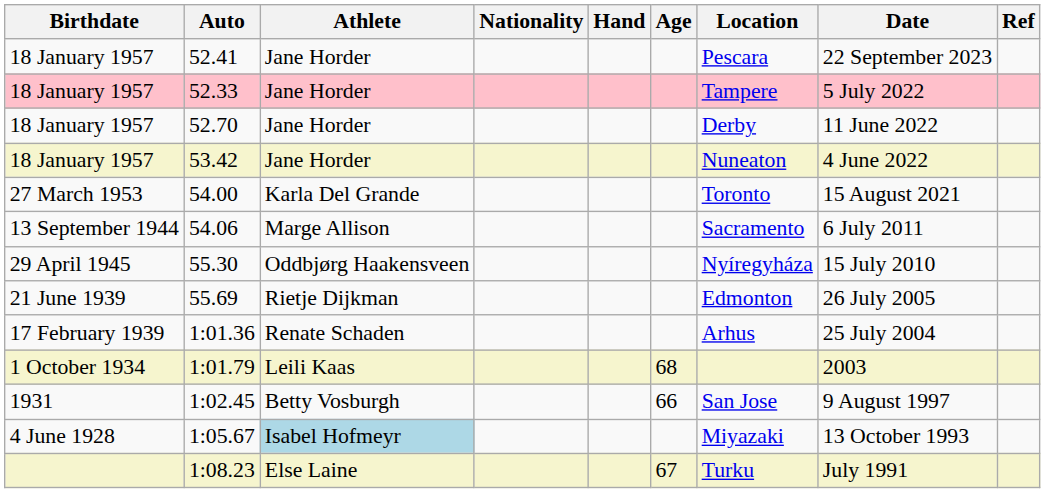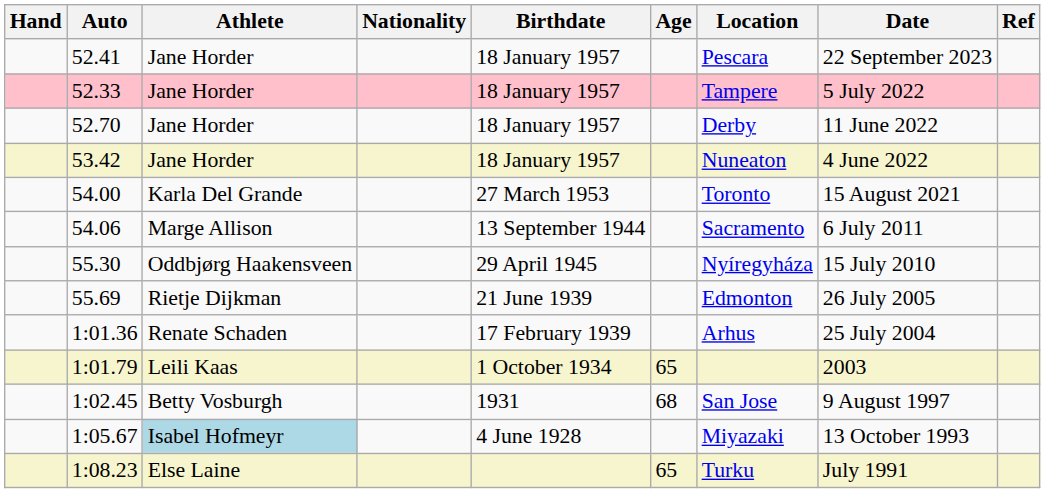columns swapped: Hand <-> Birthdate
1:01.79 | Age: 68 -> 65
1:02.45 | Age: 66 -> 68
1:08.23 | Age: 67 -> 65
